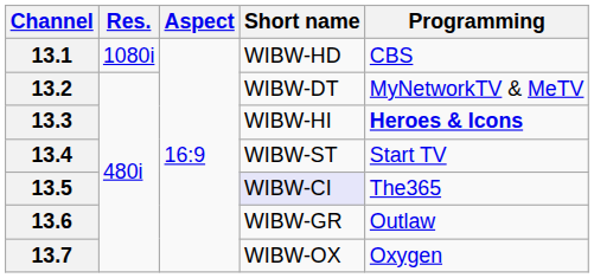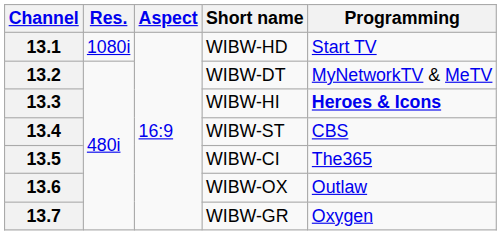13.1 | Programming: CBS -> Start TV
13.4 | Programming: Start TV -> CBS
13.5 | Short name: lavender background -> no background
13.6 | Short name: WIBW-GR -> WIBW-OX
13.7 | Short name: WIBW-OX -> WIBW-GR
